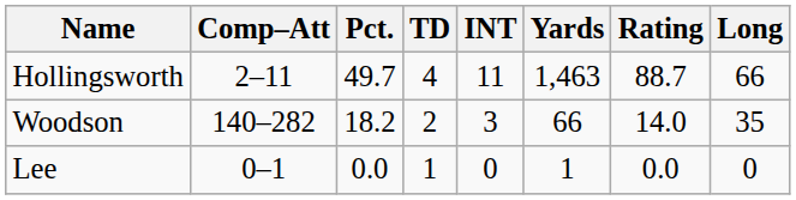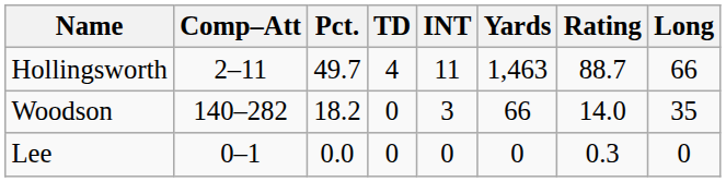Woodson | TD: 2 -> 0
Lee | TD: 1 -> 0
Lee | Yards: 1 -> 0
Lee | Rating: 0.0 -> 0.3
